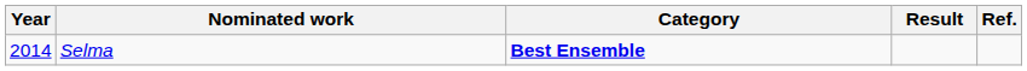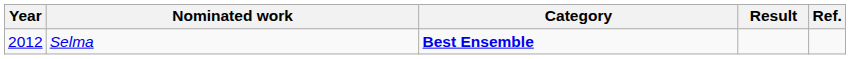Selma | Year: 2014 -> 2012
